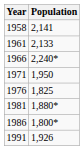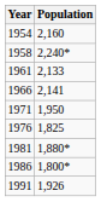+ row: 1954 | 2,160
1958 | Population: 2,141 -> 2,240*
1966 | Population: 2,240* -> 2,141
